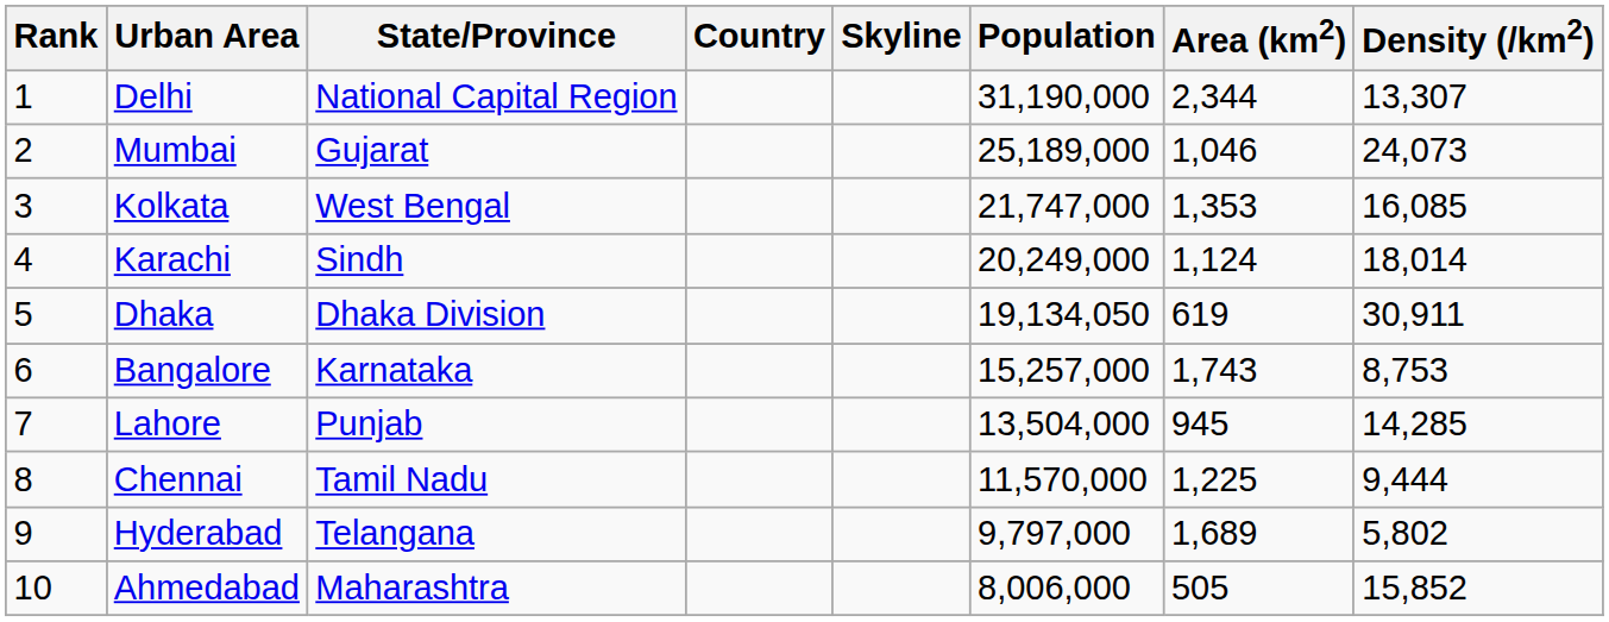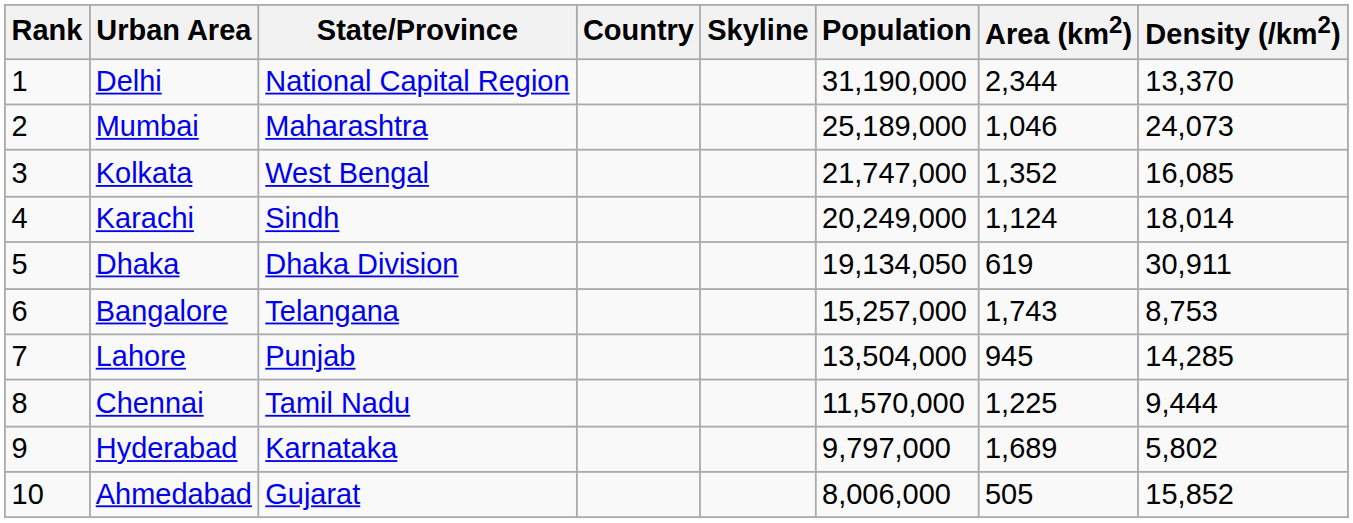Delhi | Density (/km2): 13,307 -> 13,370
Mumbai | State/Province: Gujarat -> Maharashtra
Kolkata | Area (km2): 1,353 -> 1,352
Bangalore | State/Province: Karnataka -> Telangana
Hyderabad | State/Province: Telangana -> Karnataka
Ahmedabad | State/Province: Maharashtra -> Gujarat
